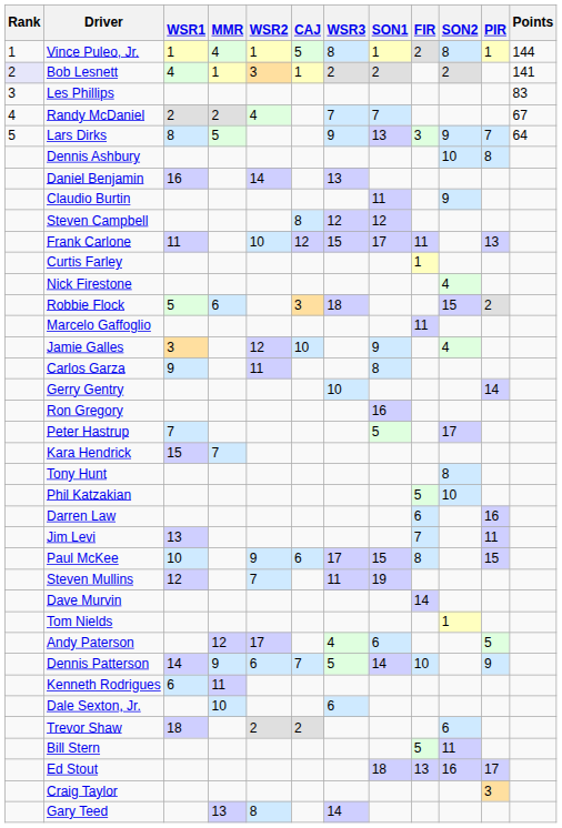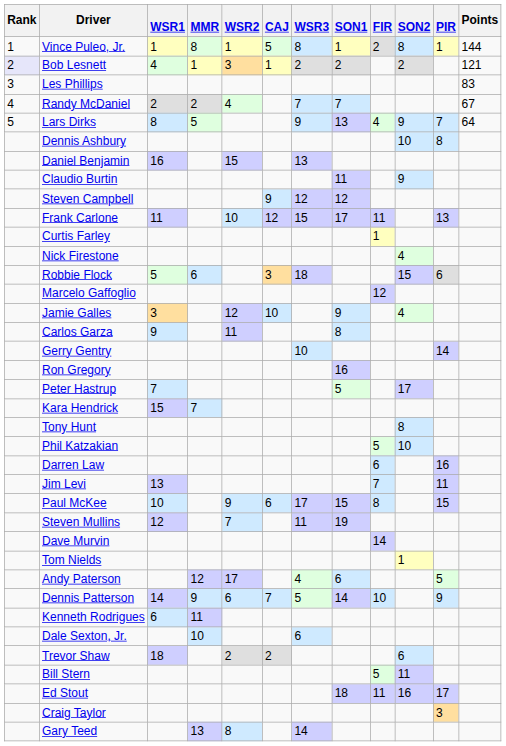Vince Puleo, Jr. | MMR: 4 -> 8
Bob Lesnett | Points: 141 -> 121
Lars Dirks | FIR: 3 -> 4
Daniel Benjamin | WSR2: 14 -> 15
Steven Campbell | CAJ: 8 -> 9
Robbie Flock | PIR: 2 -> 6
Marcelo Gaffoglio | FIR: 11 -> 12
Ed Stout | FIR: 13 -> 11
